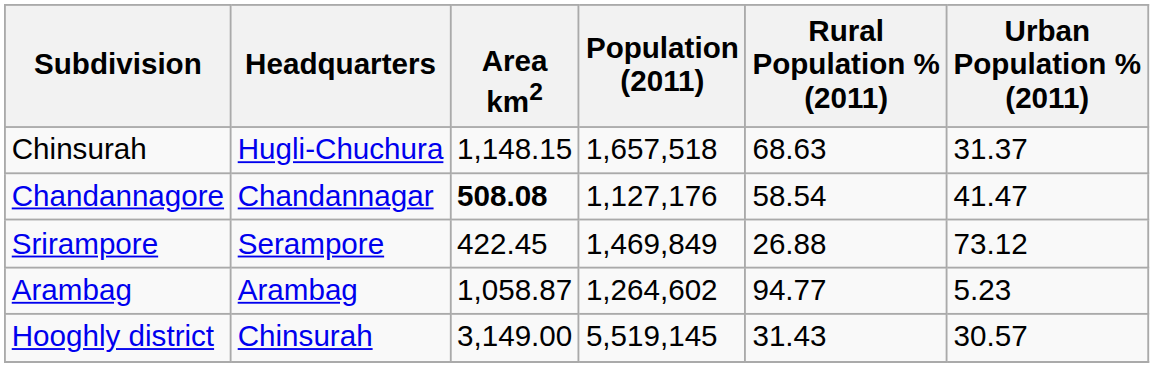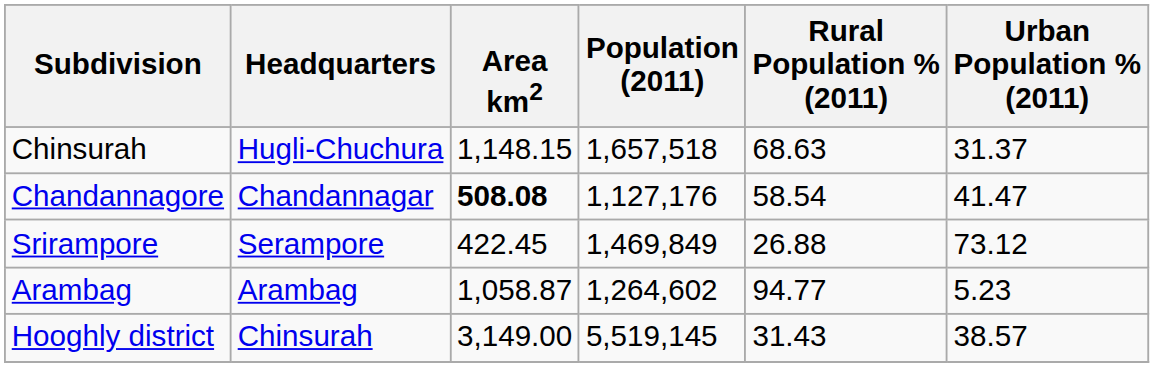Hooghly district | Urban Population % (2011): 30.57 -> 38.57
